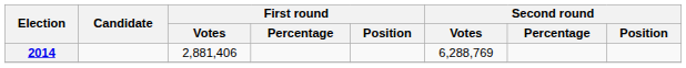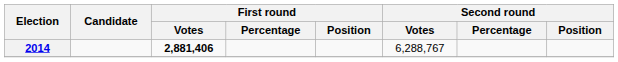2014 | First round / Votes: normal -> bold
2014 | Second round / Votes: 6,288,769 -> 6,288,767
